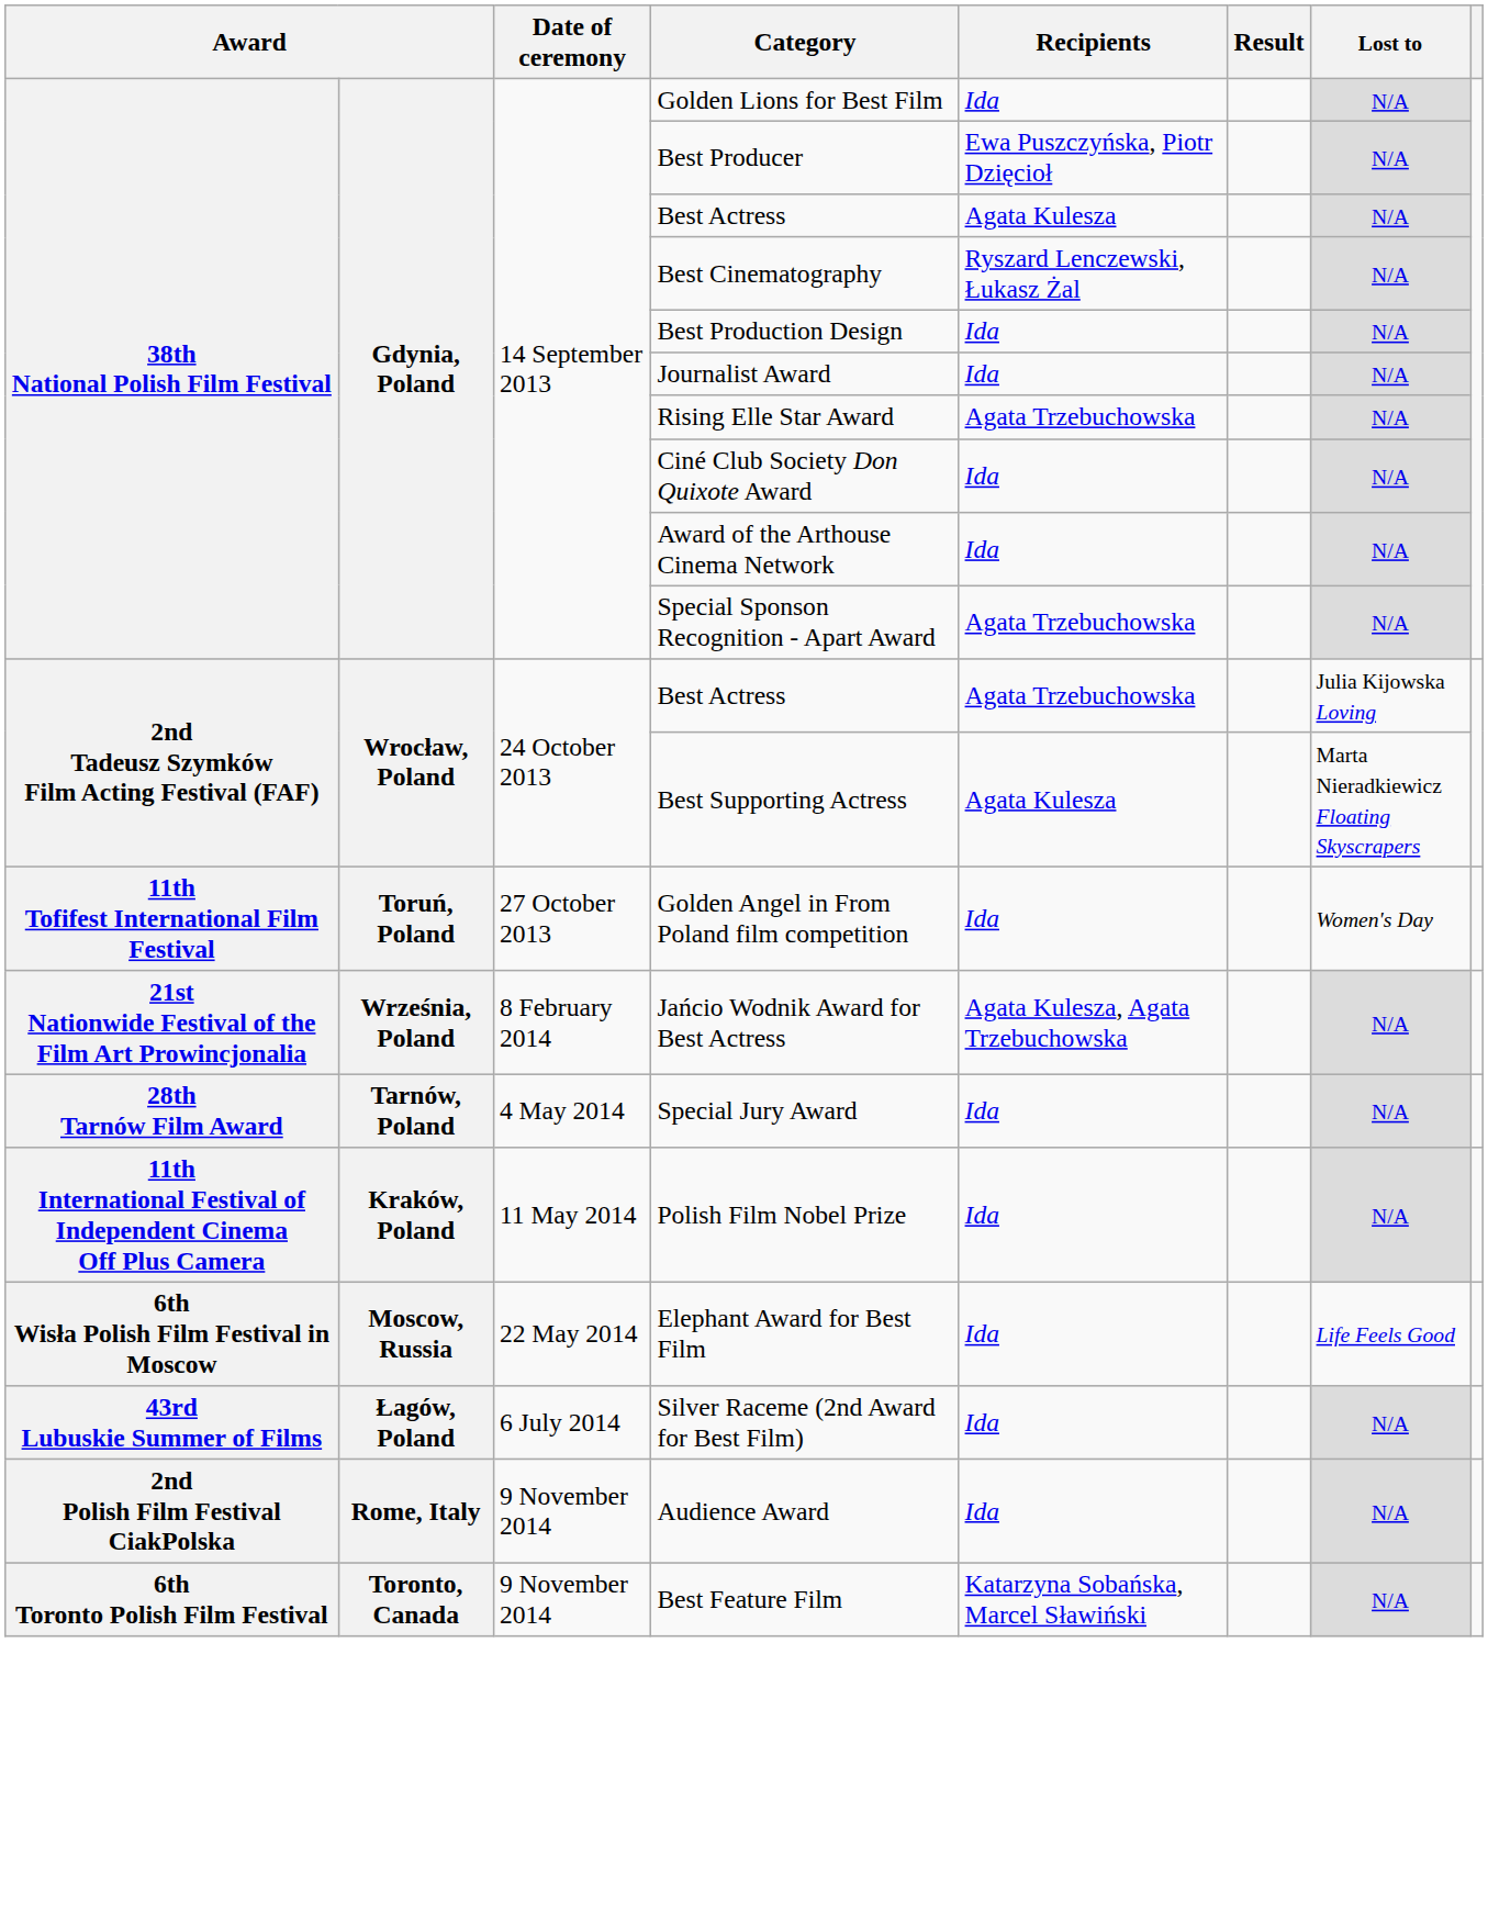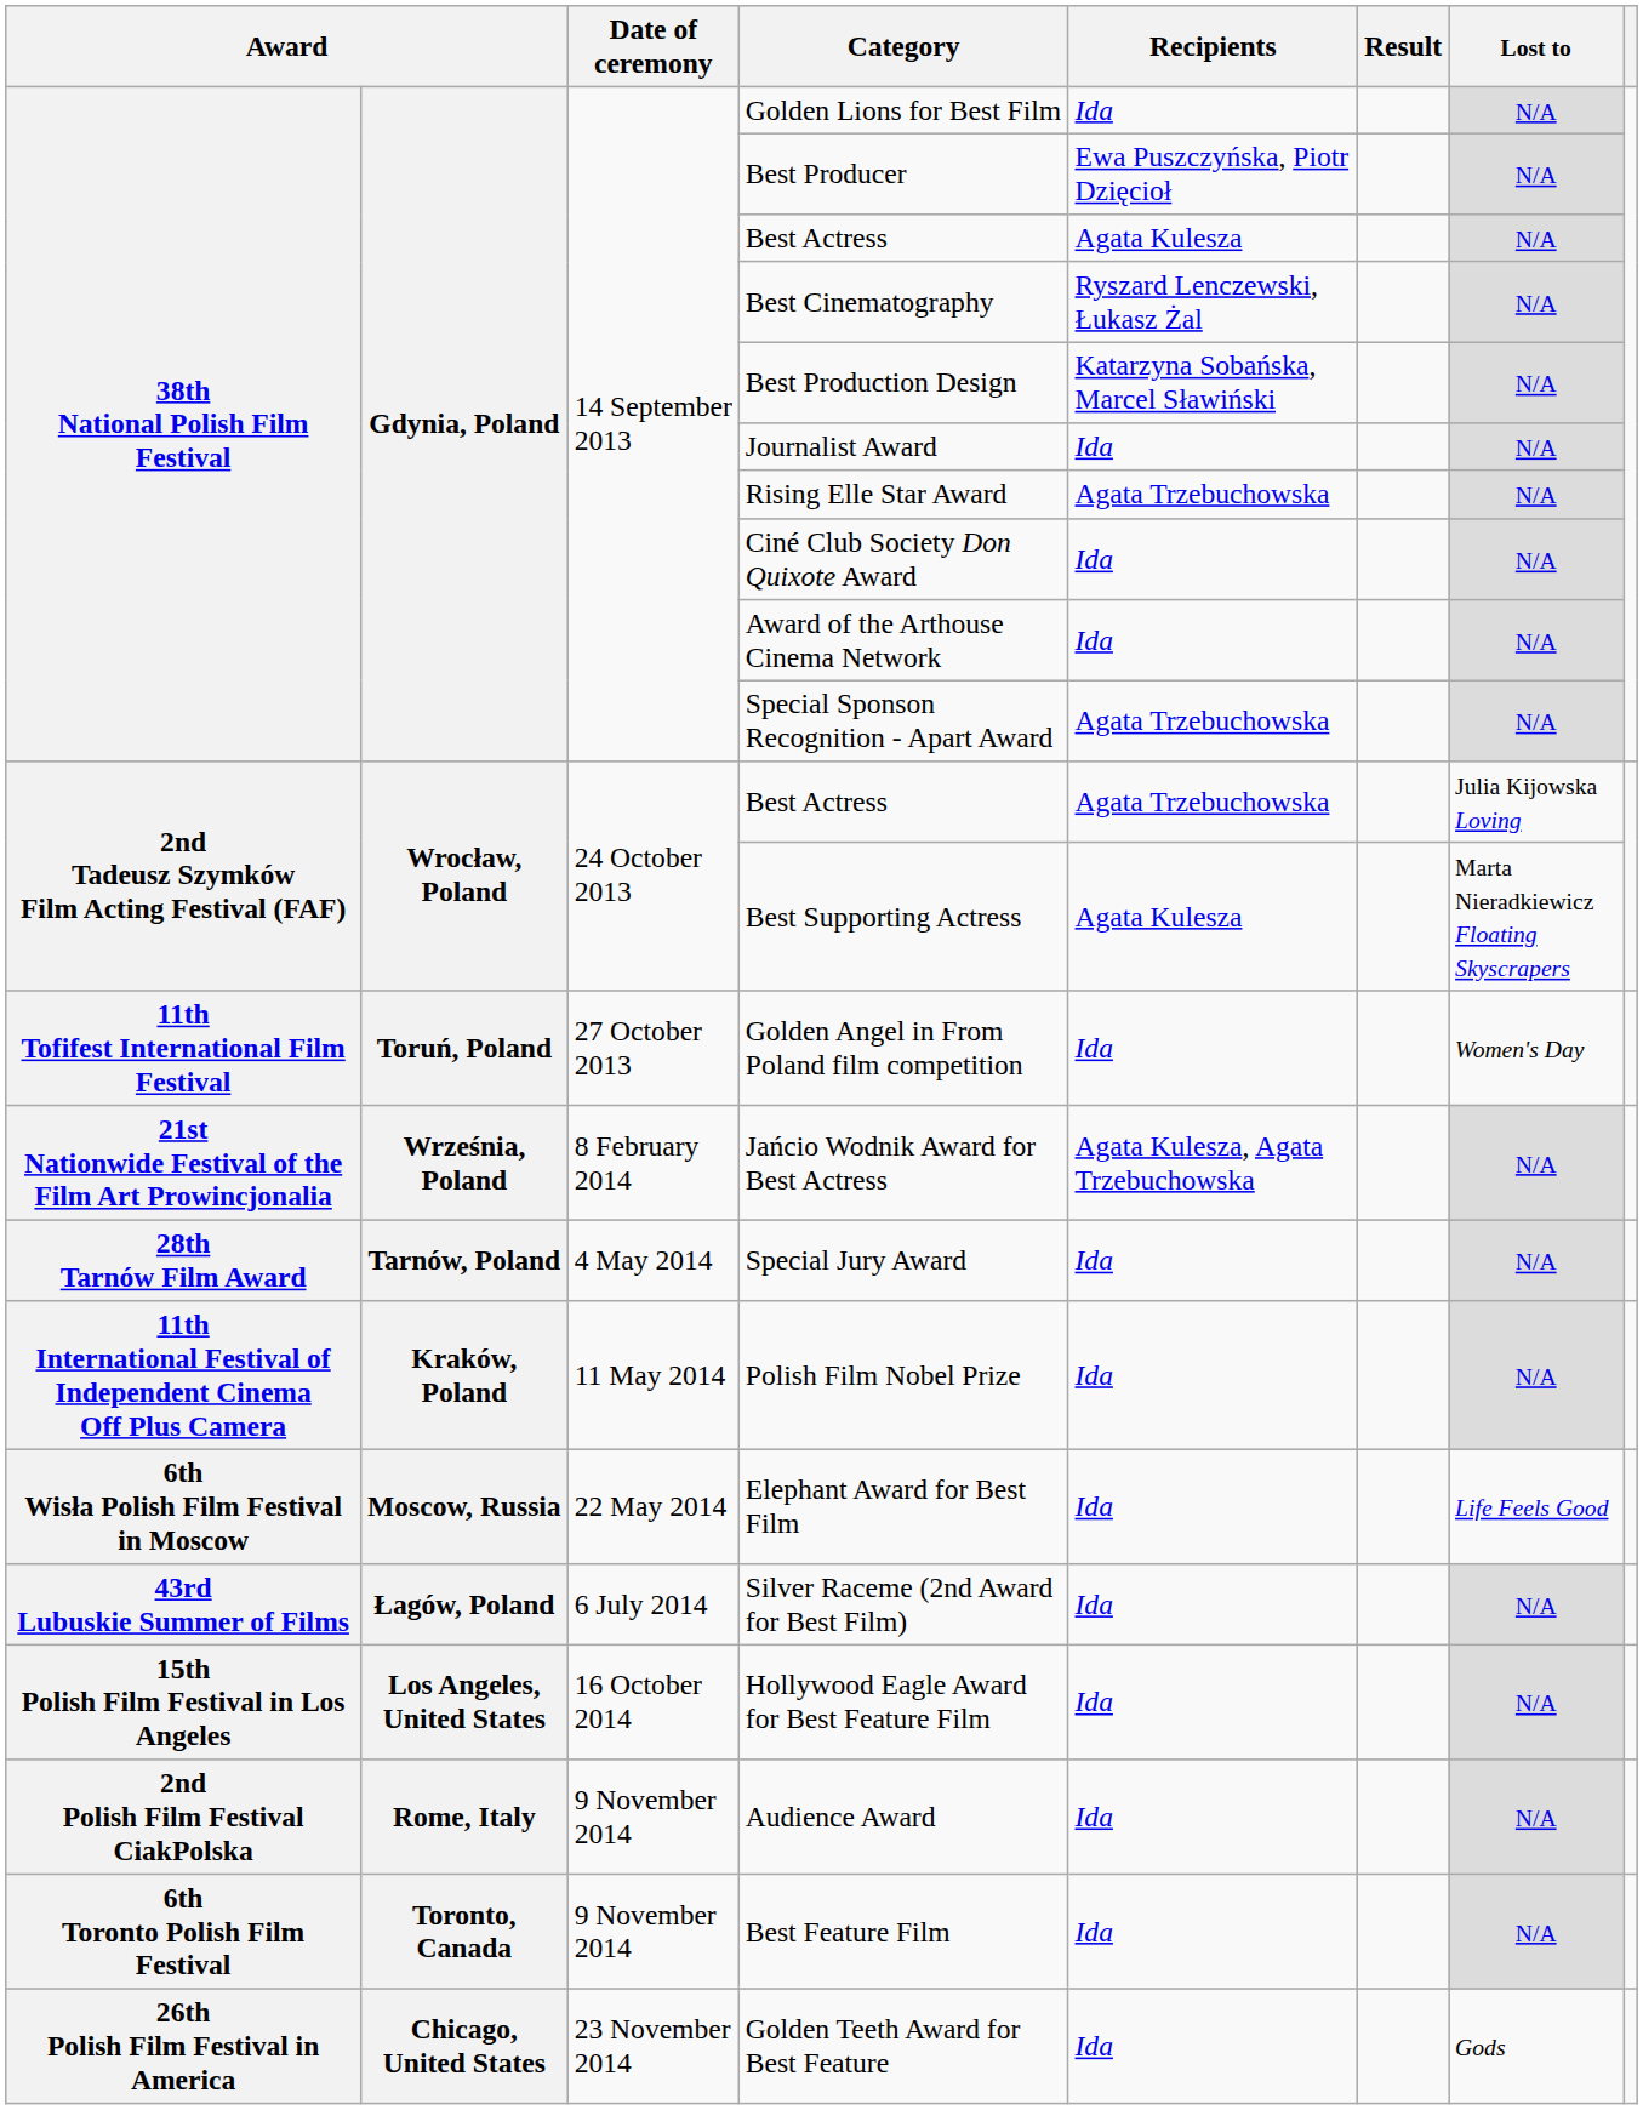Best Production Design | Recipients: Ida -> Katarzyna Sobańska, Marcel Sławiński
+ row: 15th Polish Film Festival in Los Angeles | Los Angeles, United States | 16 October 2014 | Hollywood Eagle Award for Best Feature Film | Ida | N/A
Best Feature Film | Recipients: Katarzyna Sobańska, Marcel Sławiński -> Ida
+ row: 26th Polish Film Festival in America | Chicago, United States | 23 November 2014 | Golden Teeth Award for Best Feature | Ida | Gods
